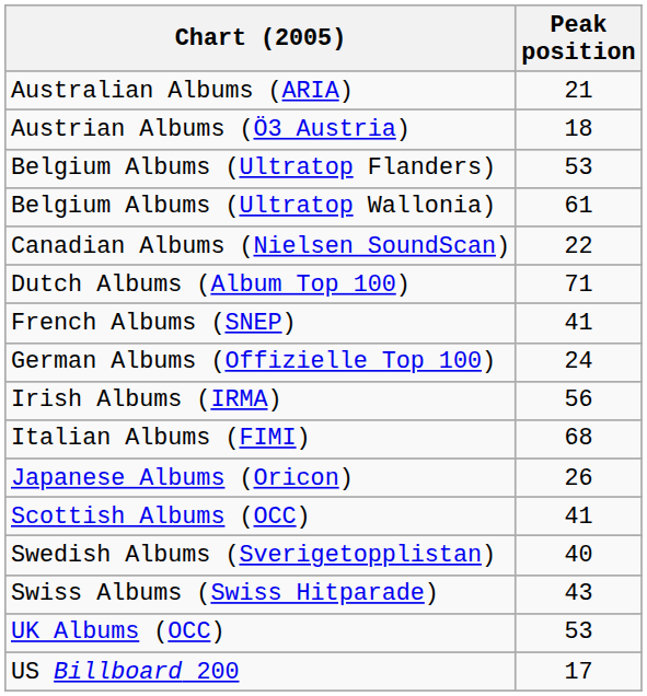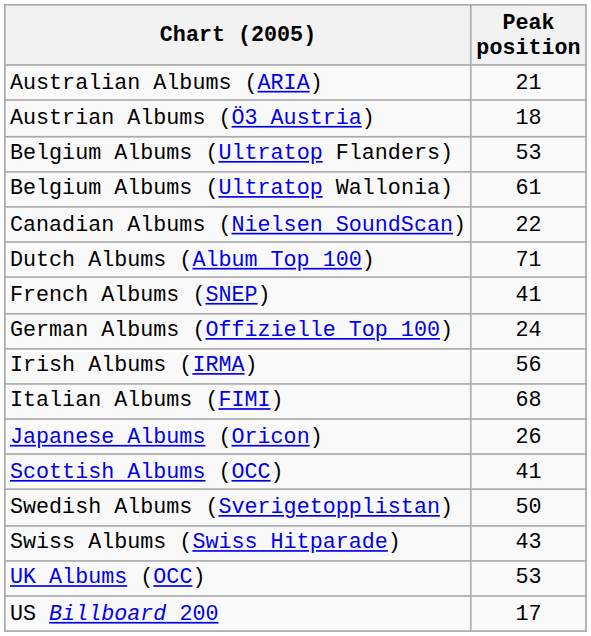Swedish Albums (Sverigetopplistan) | Peak position: 40 -> 50
